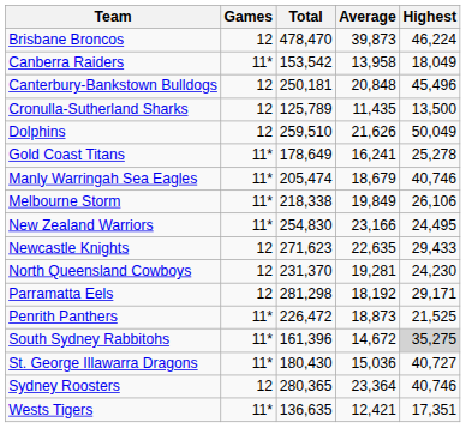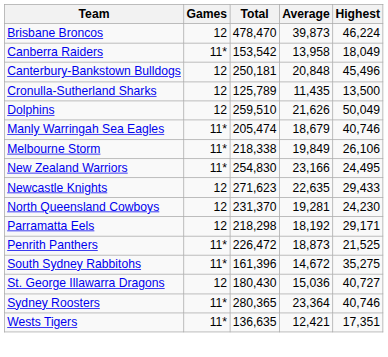- row: Gold Coast Titans | 11* | 178,649 | 16,241 | 25,278
Parramatta Eels | Total: 281,298 -> 218,298
South Sydney Rabbitohs | Highest: lightgrey background -> no background
St. George Illawarra Dragons | Games: 11* -> 12
Sydney Roosters | Games: 12 -> 11*
